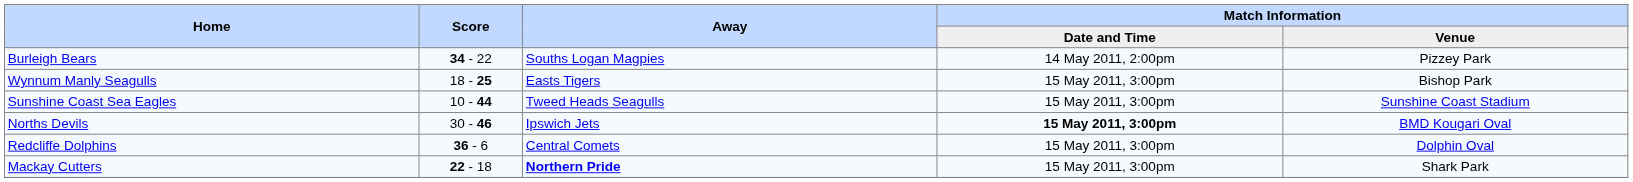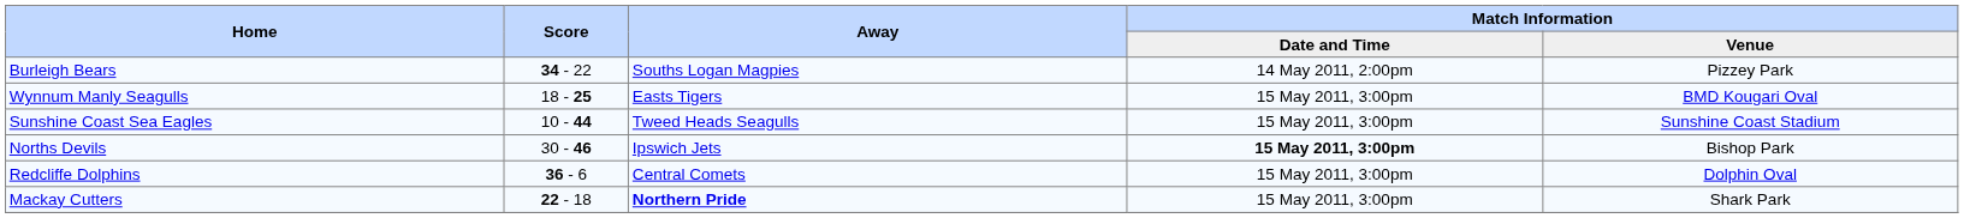Wynnum Manly Seagulls | Match Information / Venue: Bishop Park -> BMD Kougari Oval
Norths Devils | Match Information / Venue: BMD Kougari Oval -> Bishop Park
